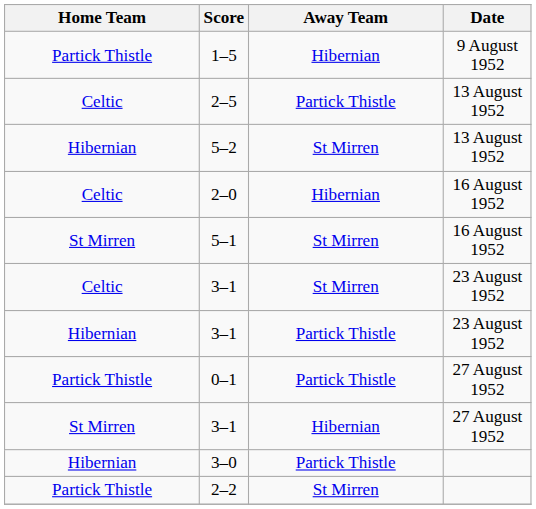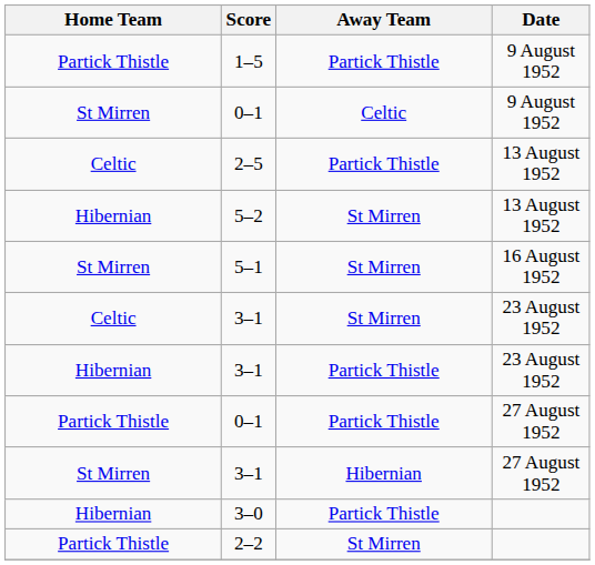1–5 | Away Team: Hibernian -> Partick Thistle
+ row: St Mirren | 0–1 | Celtic | 9 August 1952
- row: Celtic | 2–0 | Hibernian | 16 August 1952
